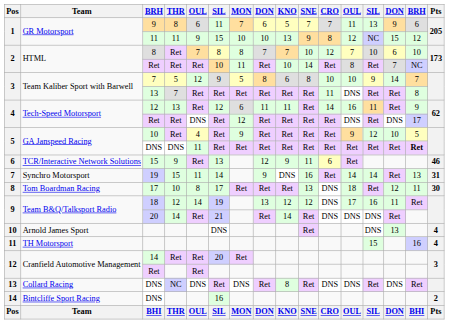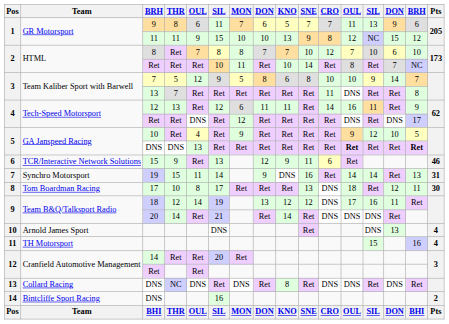5 / DNS | column 5: 11 -> 13
5 / DNS | column 12: normal -> bold
